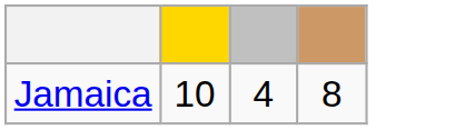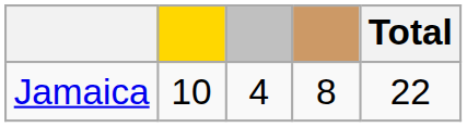+ column: Total | 22
